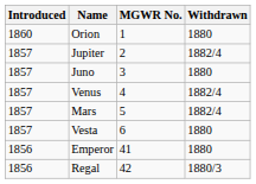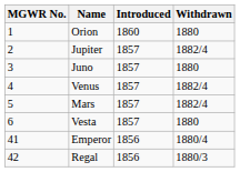columns swapped: MGWR No. <-> Introduced
Emperor | Withdrawn: 1880 -> 1880/4
